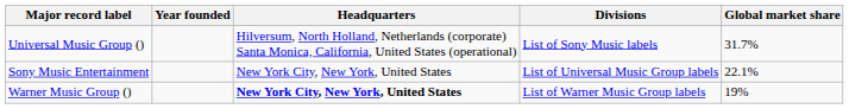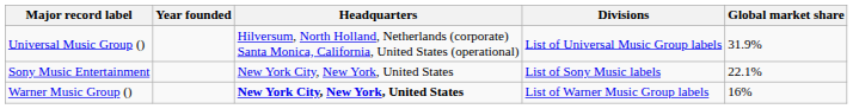Universal Music Group () | Divisions: List of Sony Music labels -> List of Universal Music Group labels
Universal Music Group () | Global market share: 31.7% -> 31.9%
Sony Music Entertainment | Divisions: List of Universal Music Group labels -> List of Sony Music labels
Warner Music Group () | Global market share: 19% -> 16%
